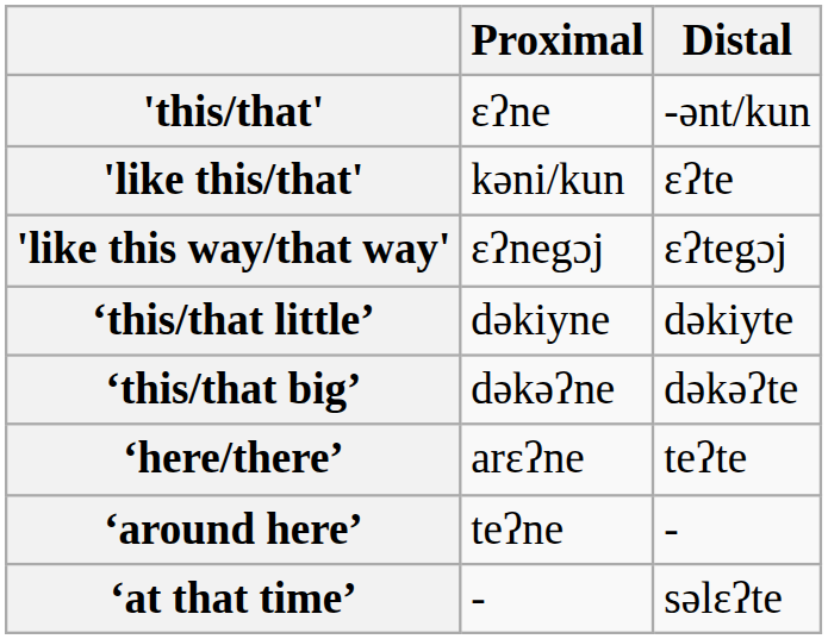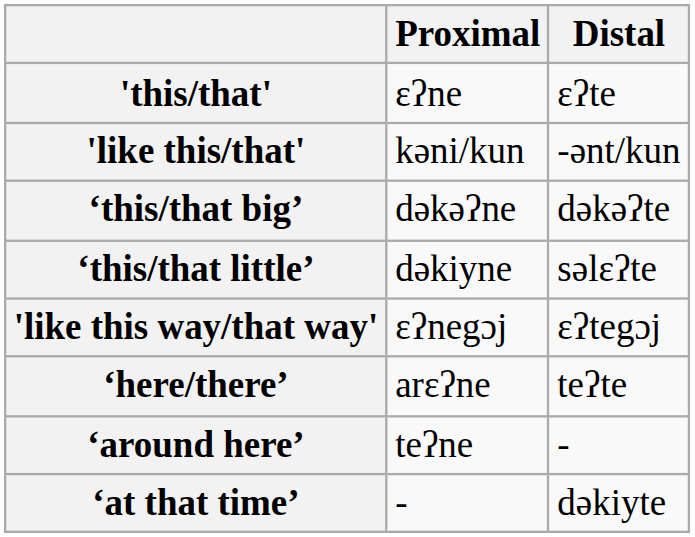'this/that' | Distal: -ənt/kun -> ɛʔte
'like this/that' | Distal: ɛʔte -> -ənt/kun
rows swapped: 'like this way/that way' <-> ‘this/that big’
‘this/that little’ | Distal: dəkiyte -> səlɛʔte
‘at that time’ | Distal: səlɛʔte -> dəkiyte
